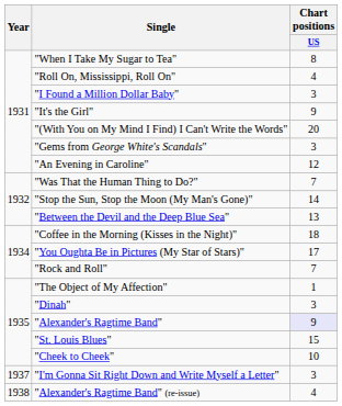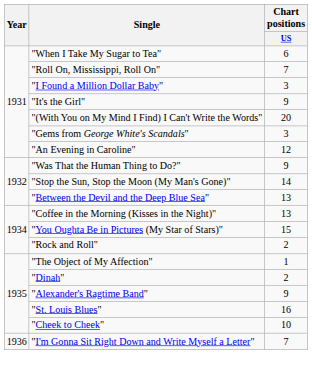"When I Take My Sugar to Tea" | Chart positions / US: 8 -> 6
"Roll On, Mississippi, Roll On" | Chart positions / US: 4 -> 7
"Was That the Human Thing to Do?" | Chart positions / US: 7 -> 9
"Coffee in the Morning (Kisses in the Night)" | Chart positions / US: 18 -> 13
"You Oughta Be in Pictures (My Star of Stars)" | Chart positions / US: 17 -> 15
"Rock and Roll" | Chart positions / US: 7 -> 2
"Dinah" | Chart positions / US: 3 -> 2
"Alexander's Ragtime Band" | Chart positions / US: lavender background -> no background
"St. Louis Blues" | Chart positions / US: 15 -> 16
"I'm Gonna Sit Right Down and Write Myself a Letter" | Year: 1937 -> 1936
"I'm Gonna Sit Right Down and Write Myself a Letter" | Chart positions / US: 3 -> 7
- row: 1938 | "Alexander's Ragtime Band" (re-issue) | 4
